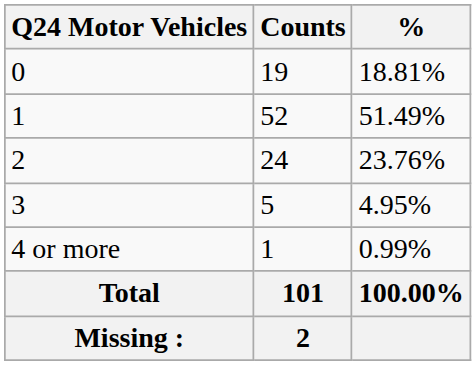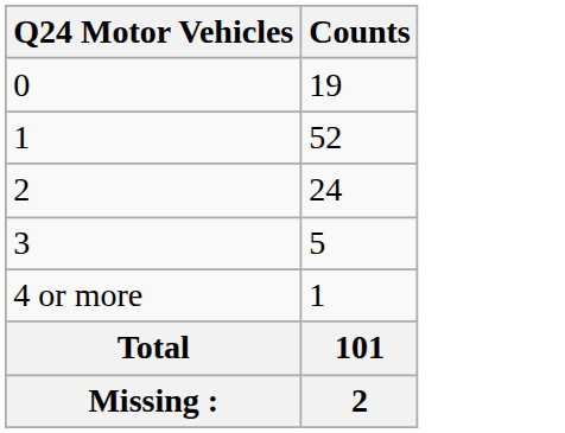- column: % | 18.81% | 51.49% | 23.76% | 4.95% | 0.99% | 100.00%
